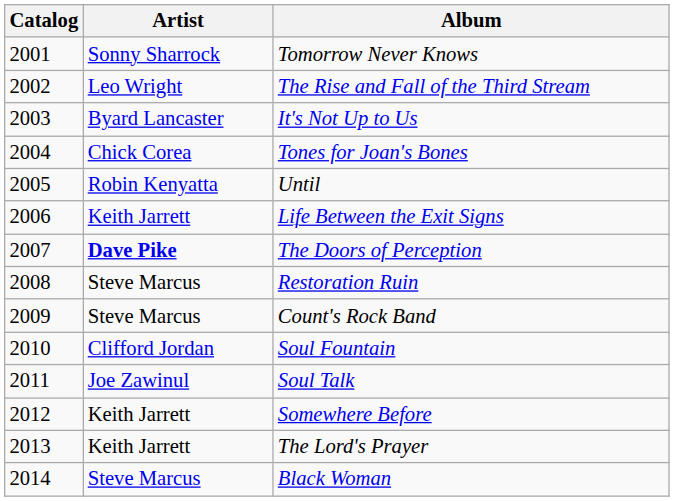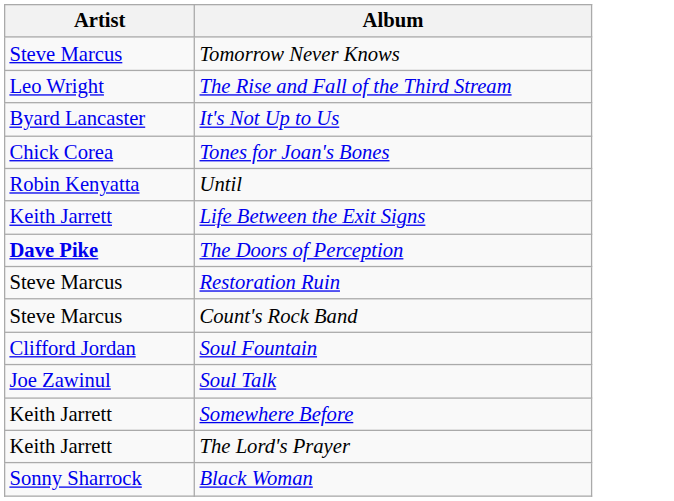- column: Catalog | 2001 | 2002 | 2003 | 2004 | 2005 | 2006 | 2007 | 2008 | 2009 | 2010 | 2011 | 2012 | 2013 | 2014
Tomorrow Never Knows | Artist: Sonny Sharrock -> Steve Marcus
Black Woman | Artist: Steve Marcus -> Sonny Sharrock
